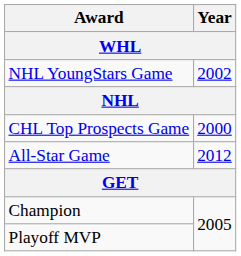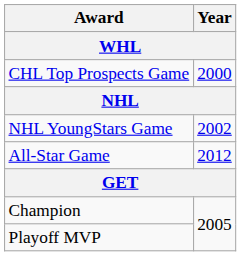rows swapped: CHL Top Prospects Game <-> NHL YoungStars Game
